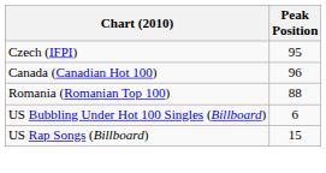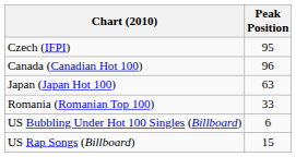+ row: Japan (Japan Hot 100) | 63
Romania (Romanian Top 100) | Peak Position: 88 -> 33
